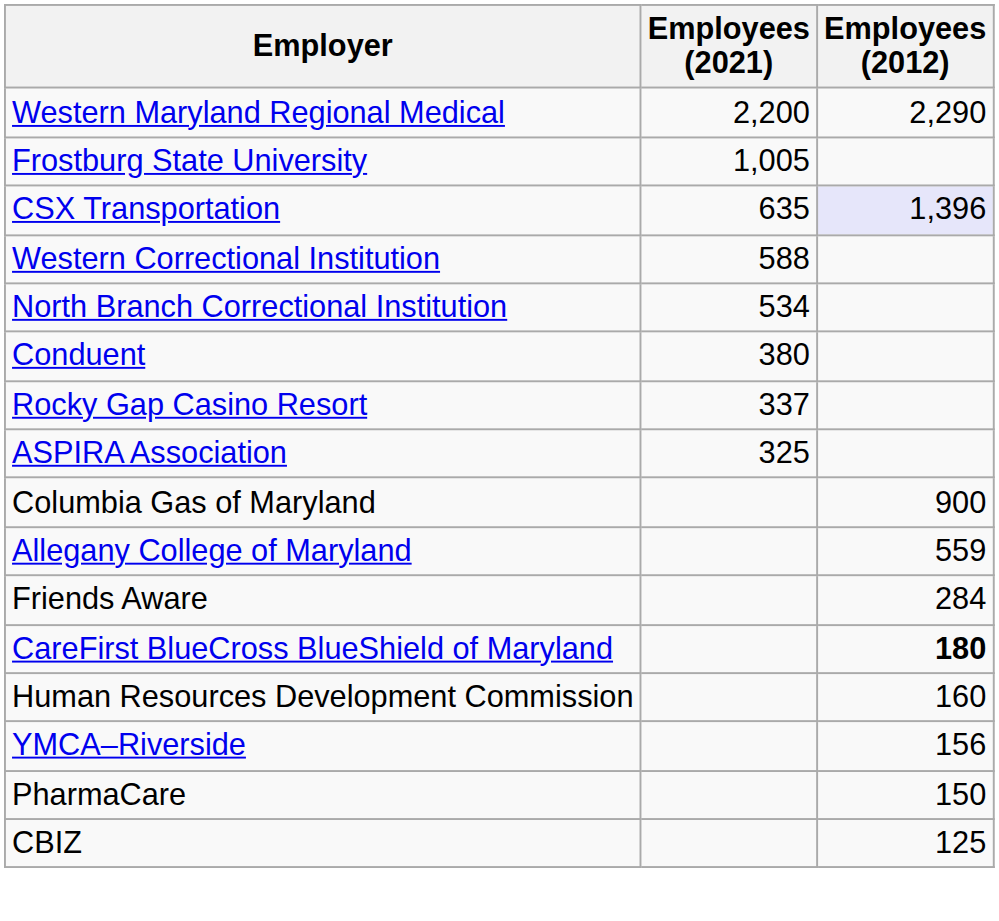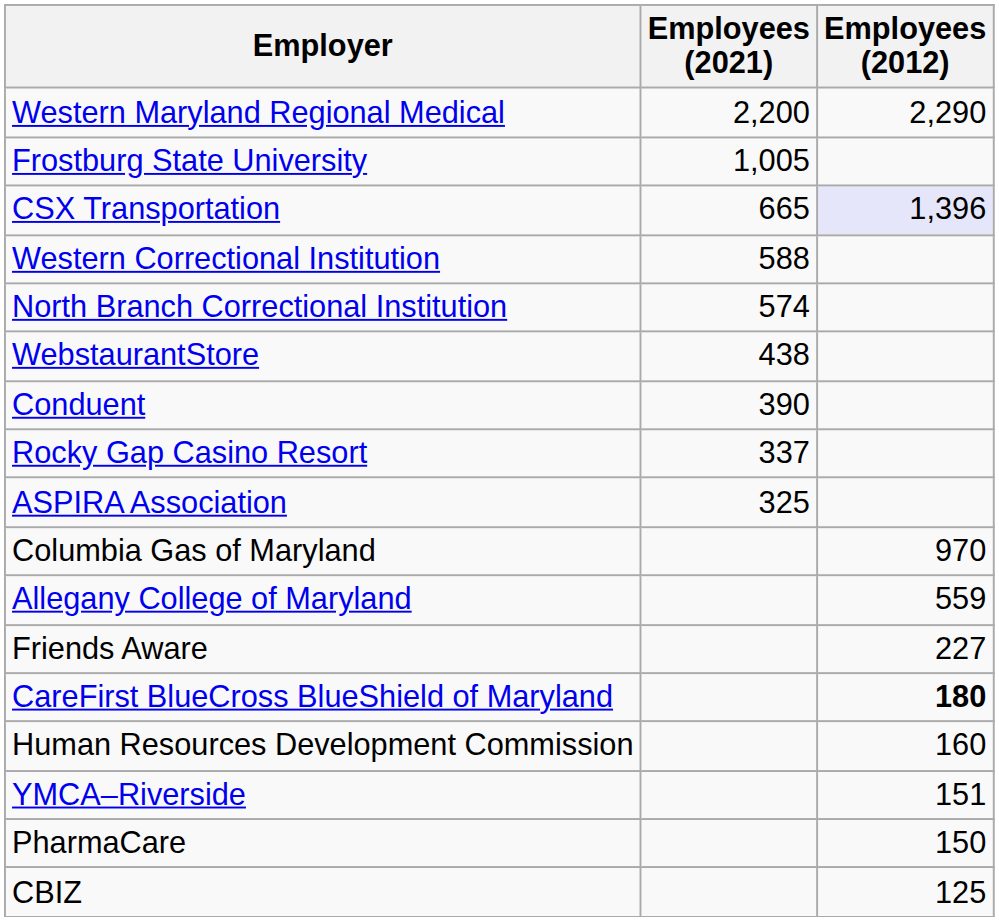CSX Transportation | Employees (2021): 635 -> 665
North Branch Correctional Institution | Employees (2021): 534 -> 574
+ row: WebstaurantStore | 438
Conduent | Employees (2021): 380 -> 390
Columbia Gas of Maryland | Employees (2012): 900 -> 970
Friends Aware | Employees (2012): 284 -> 227
YMCA–Riverside | Employees (2012): 156 -> 151
